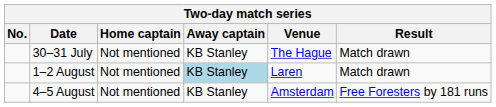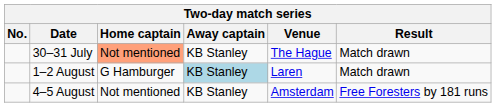30–31 July | Home captain: no background -> lightsalmon background
1–2 August | Home captain: Not mentioned -> G Hamburger
